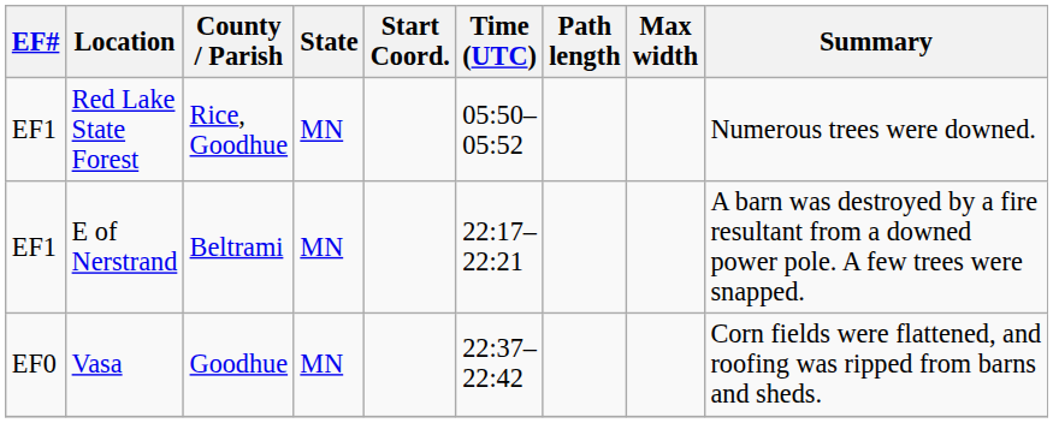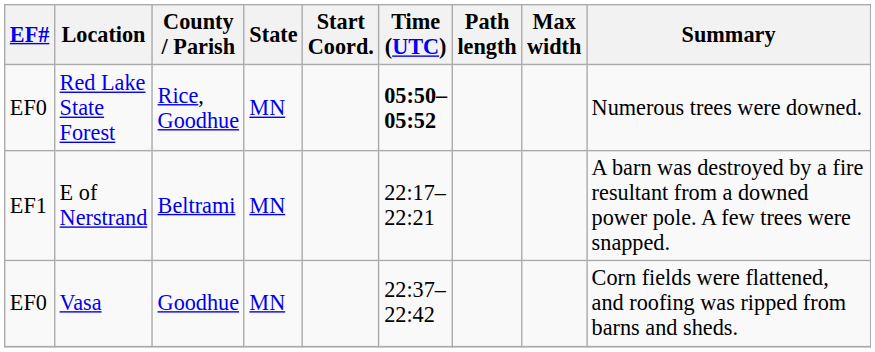Red Lake State Forest | EF#: EF1 -> EF0
Red Lake State Forest | Time (UTC): normal -> bold
